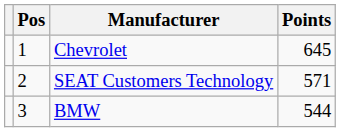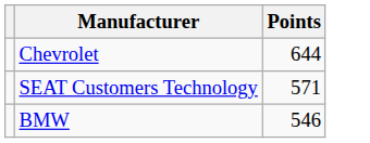- column: Pos | 1 | 2 | 3
Chevrolet | Points: 645 -> 644
BMW | Points: 544 -> 546
